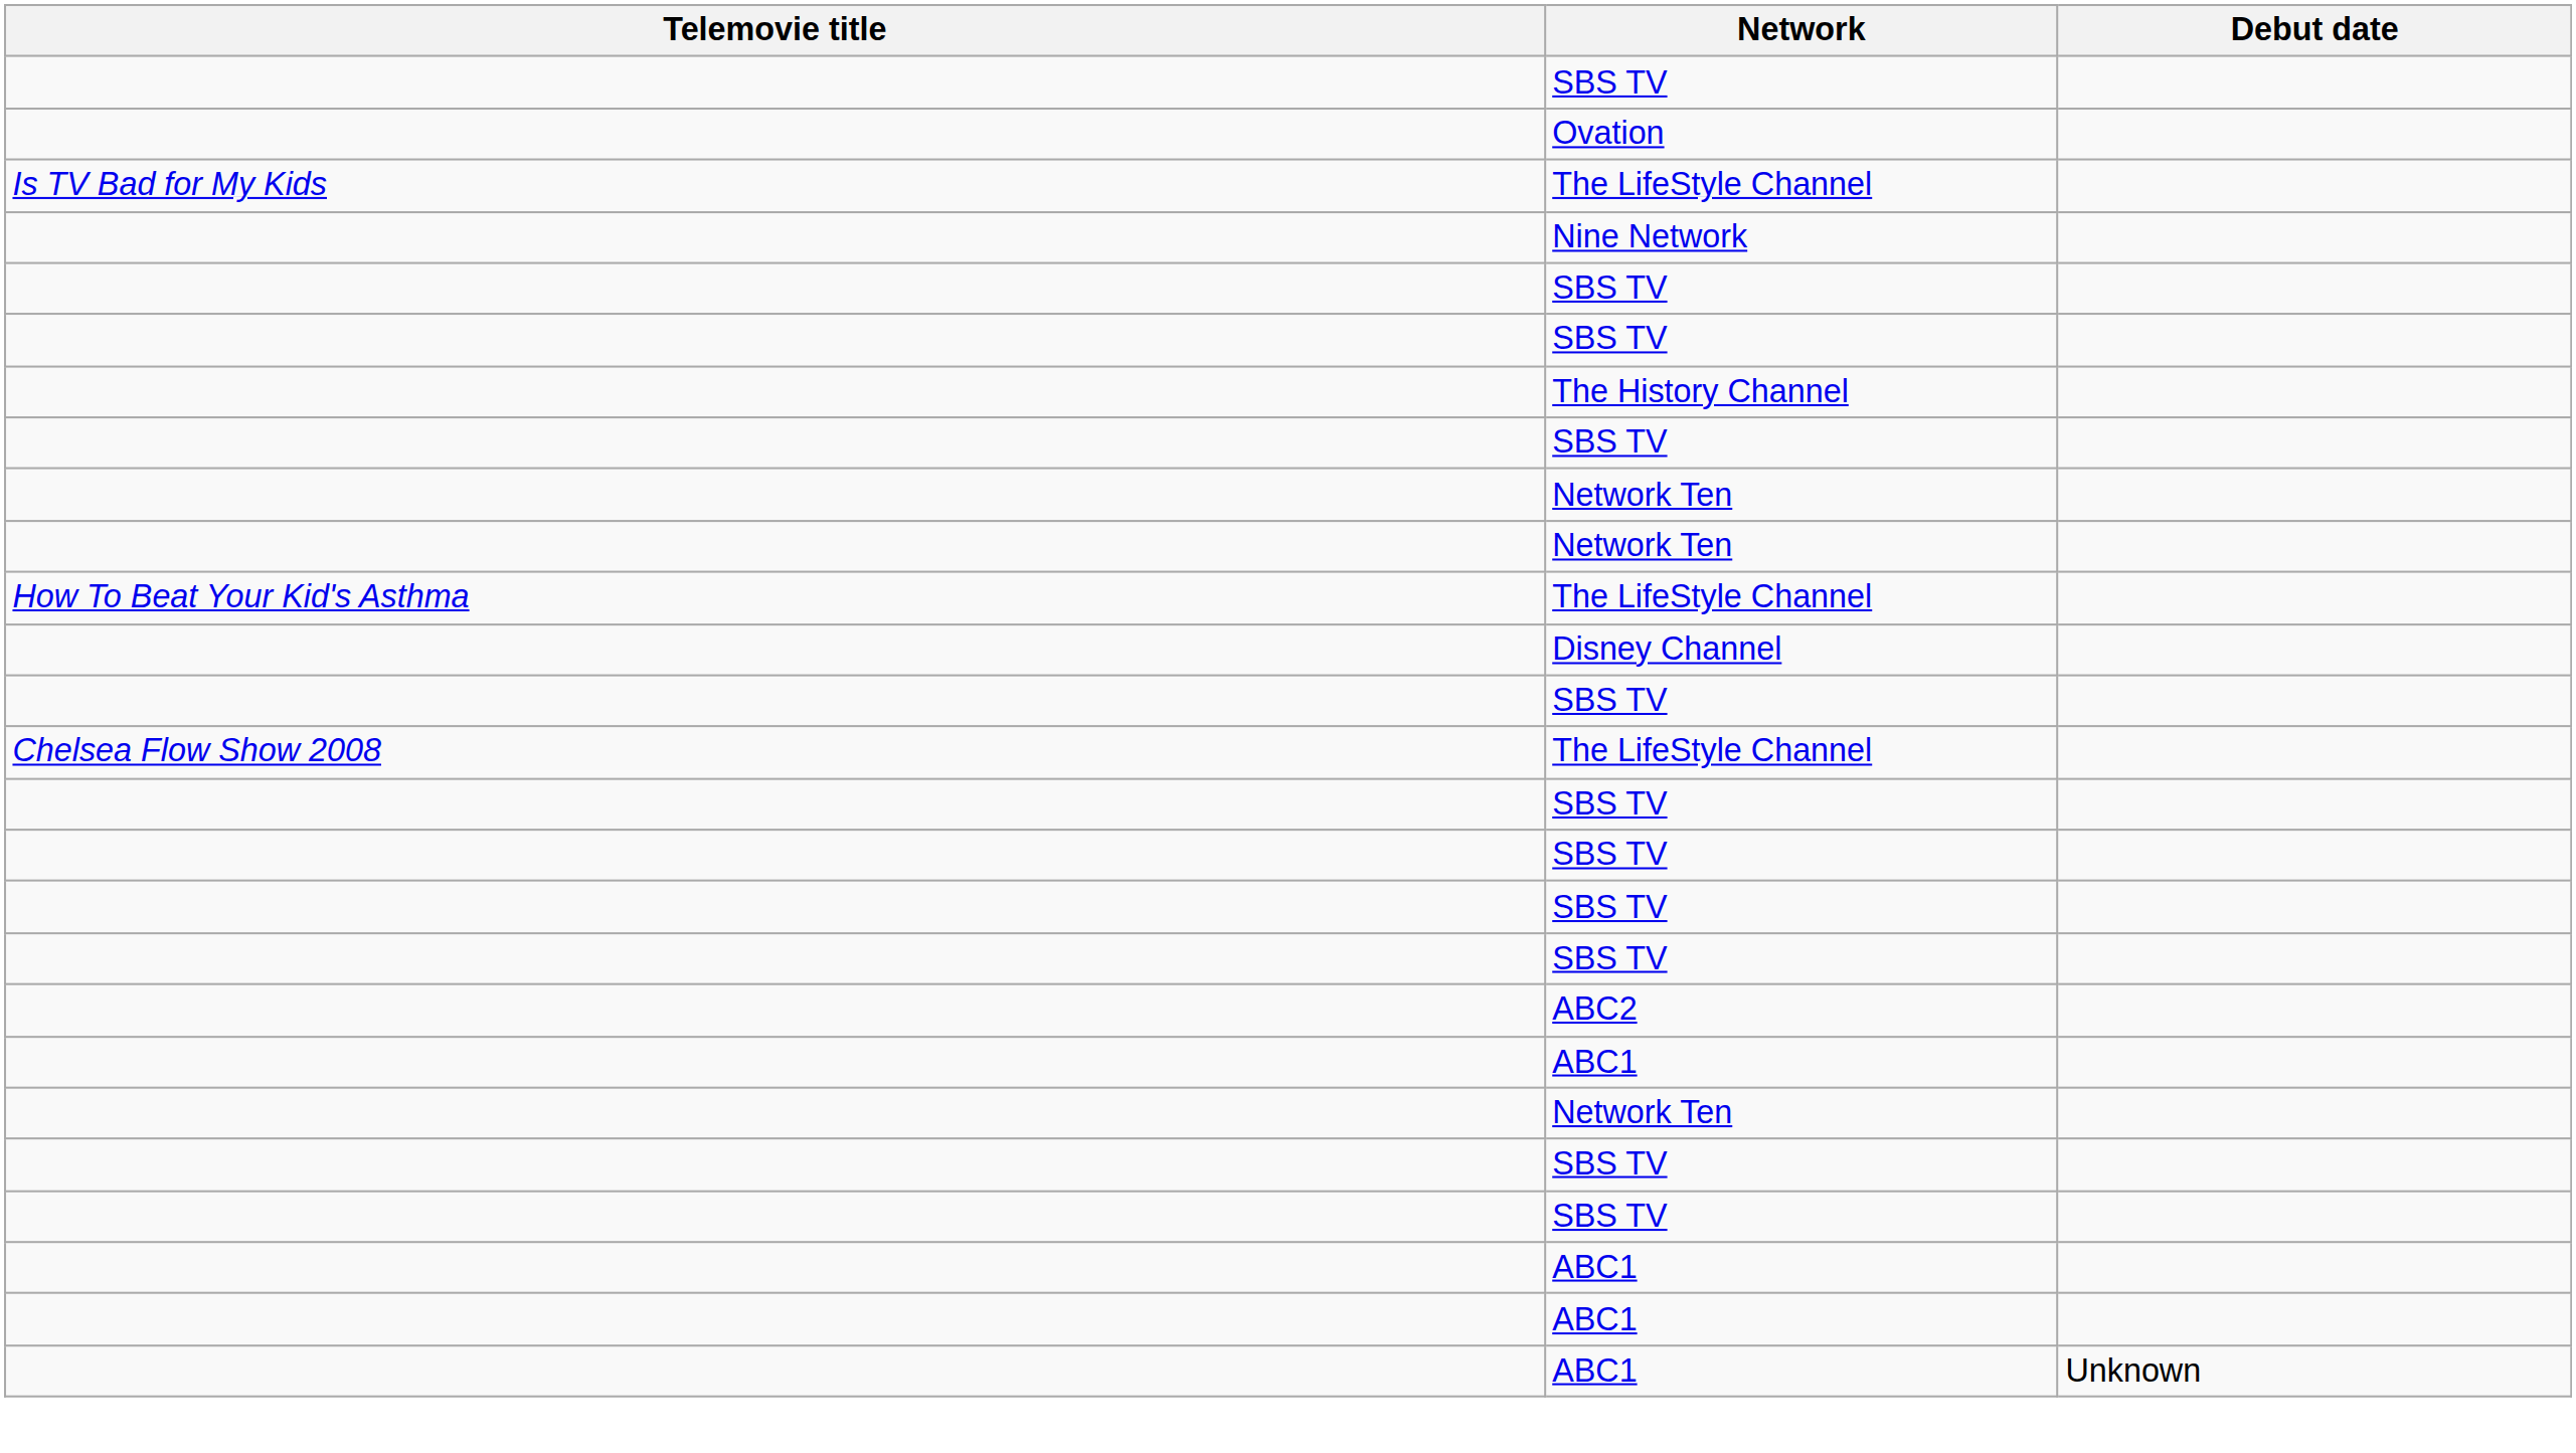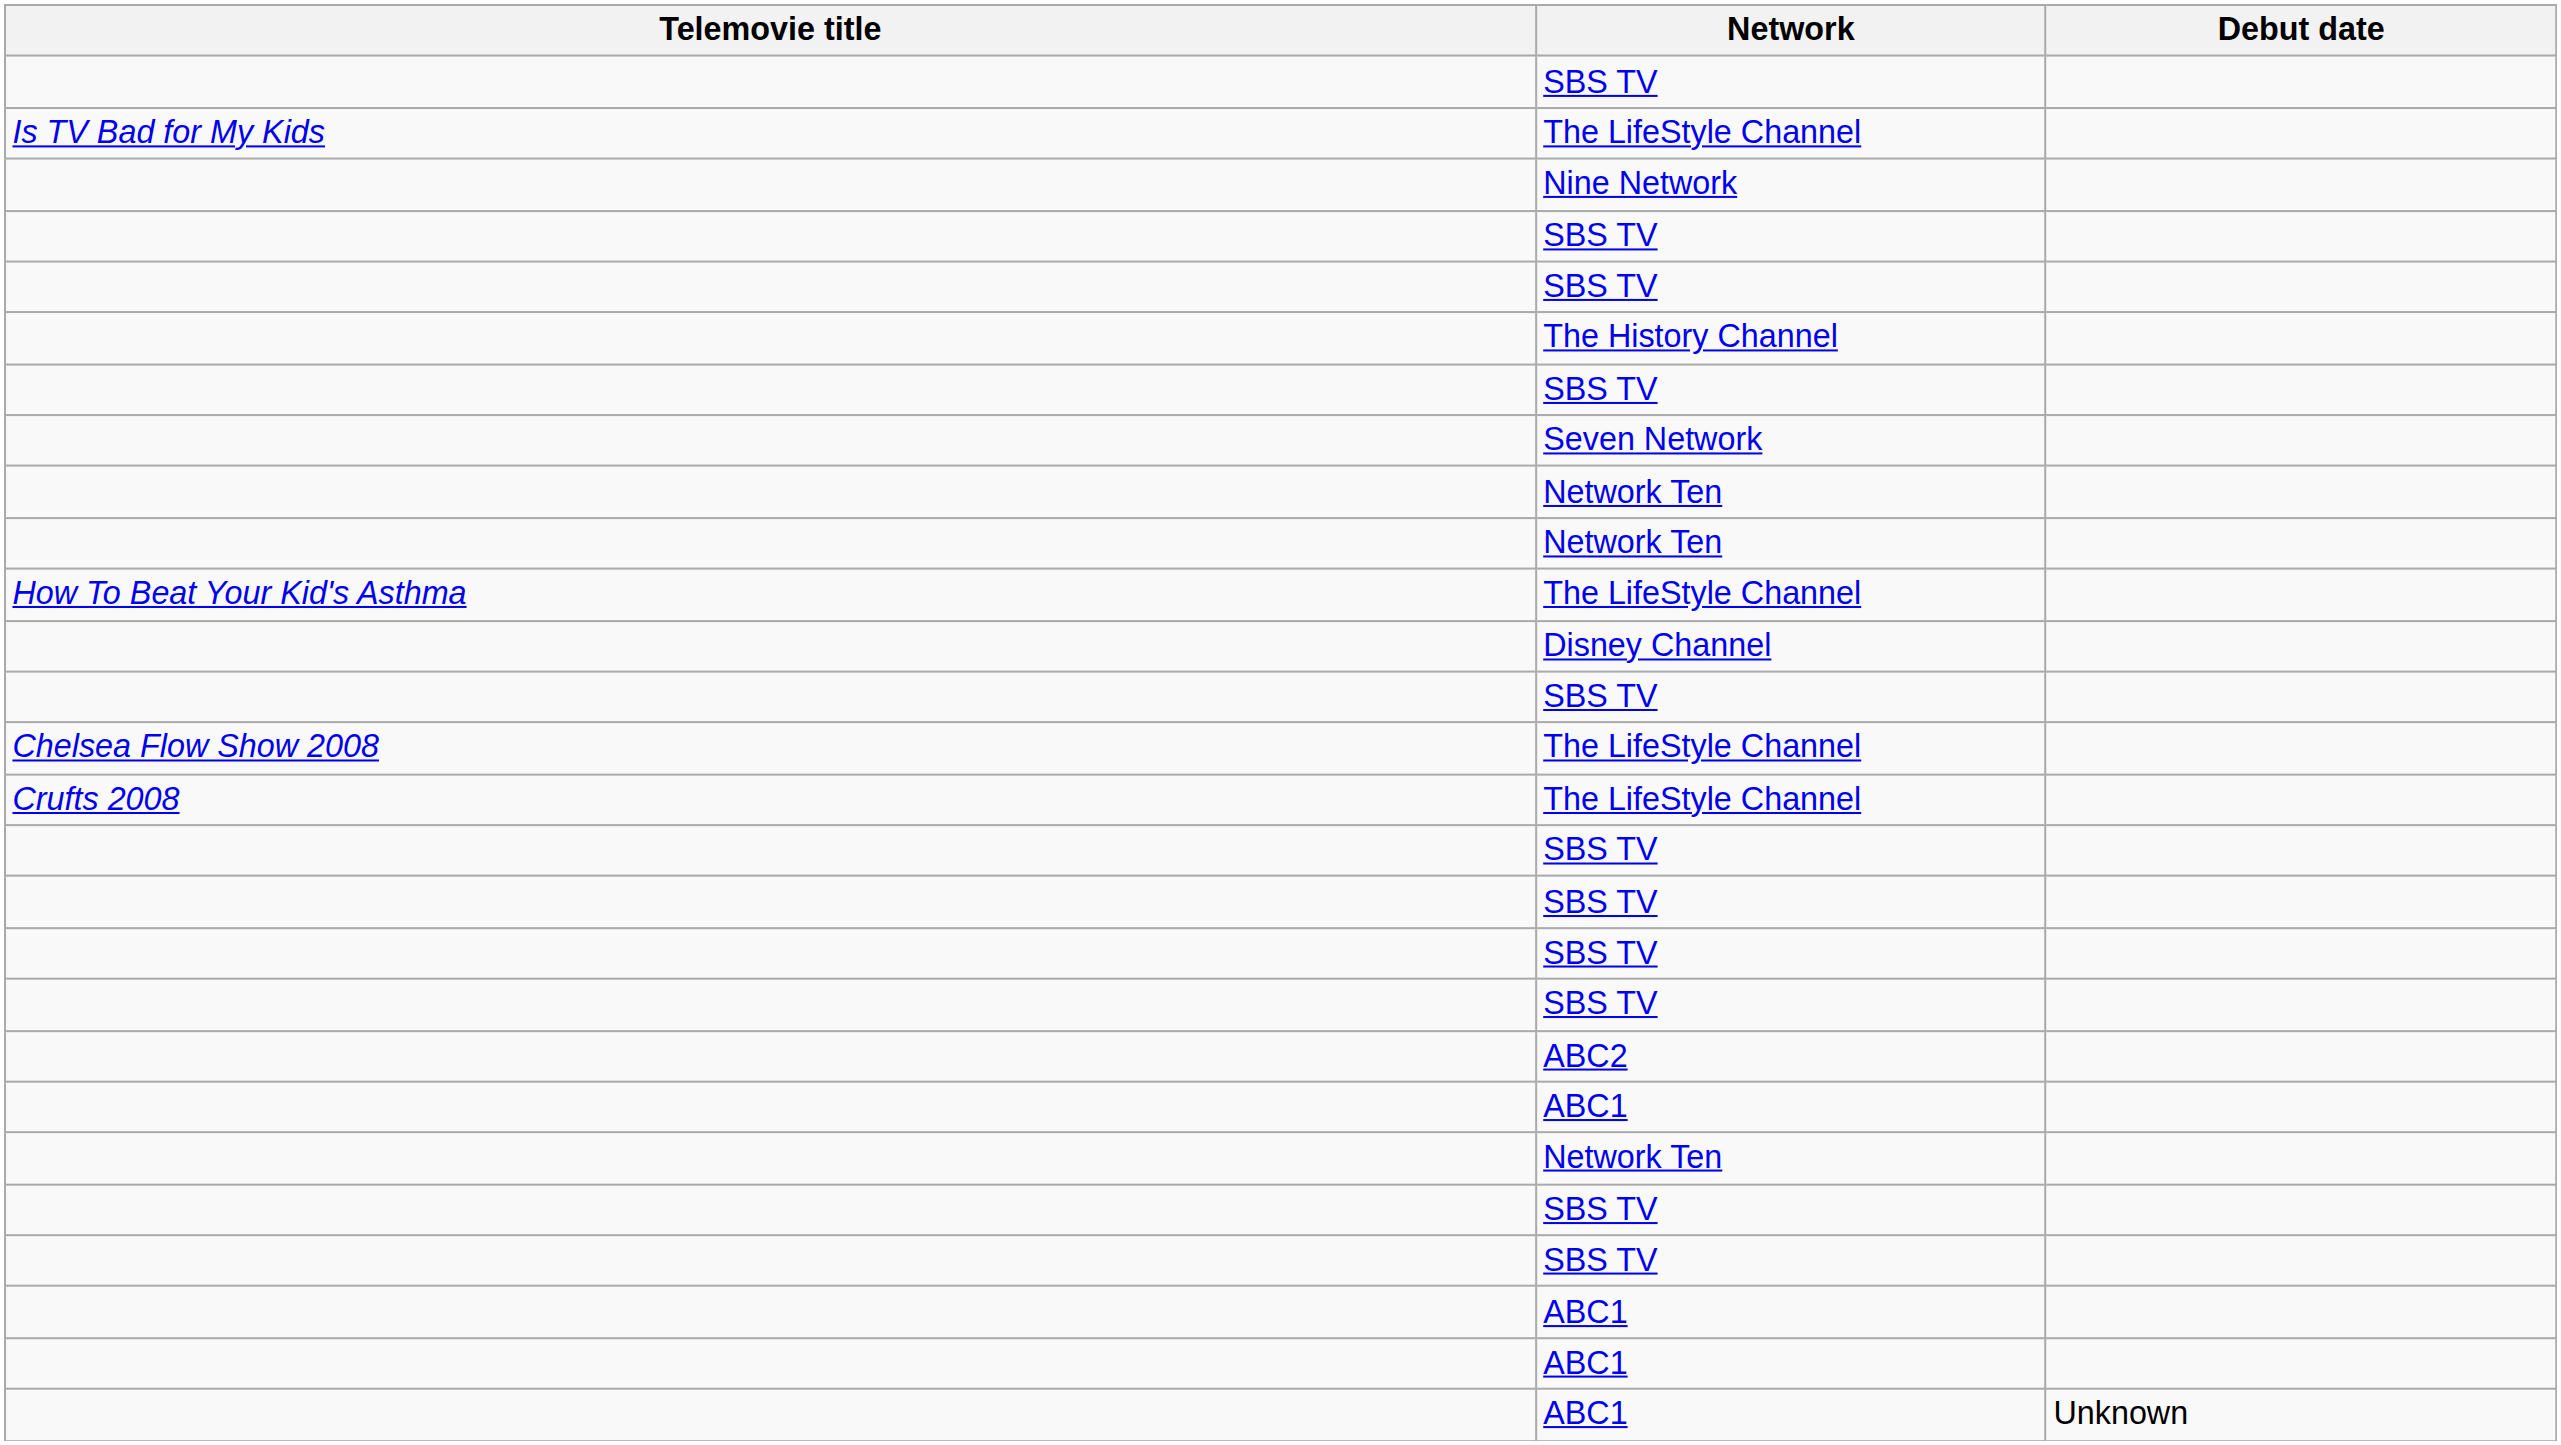- row: Ovation
+ row: Seven Network
+ row: Crufts 2008 | The LifeStyle Channel
